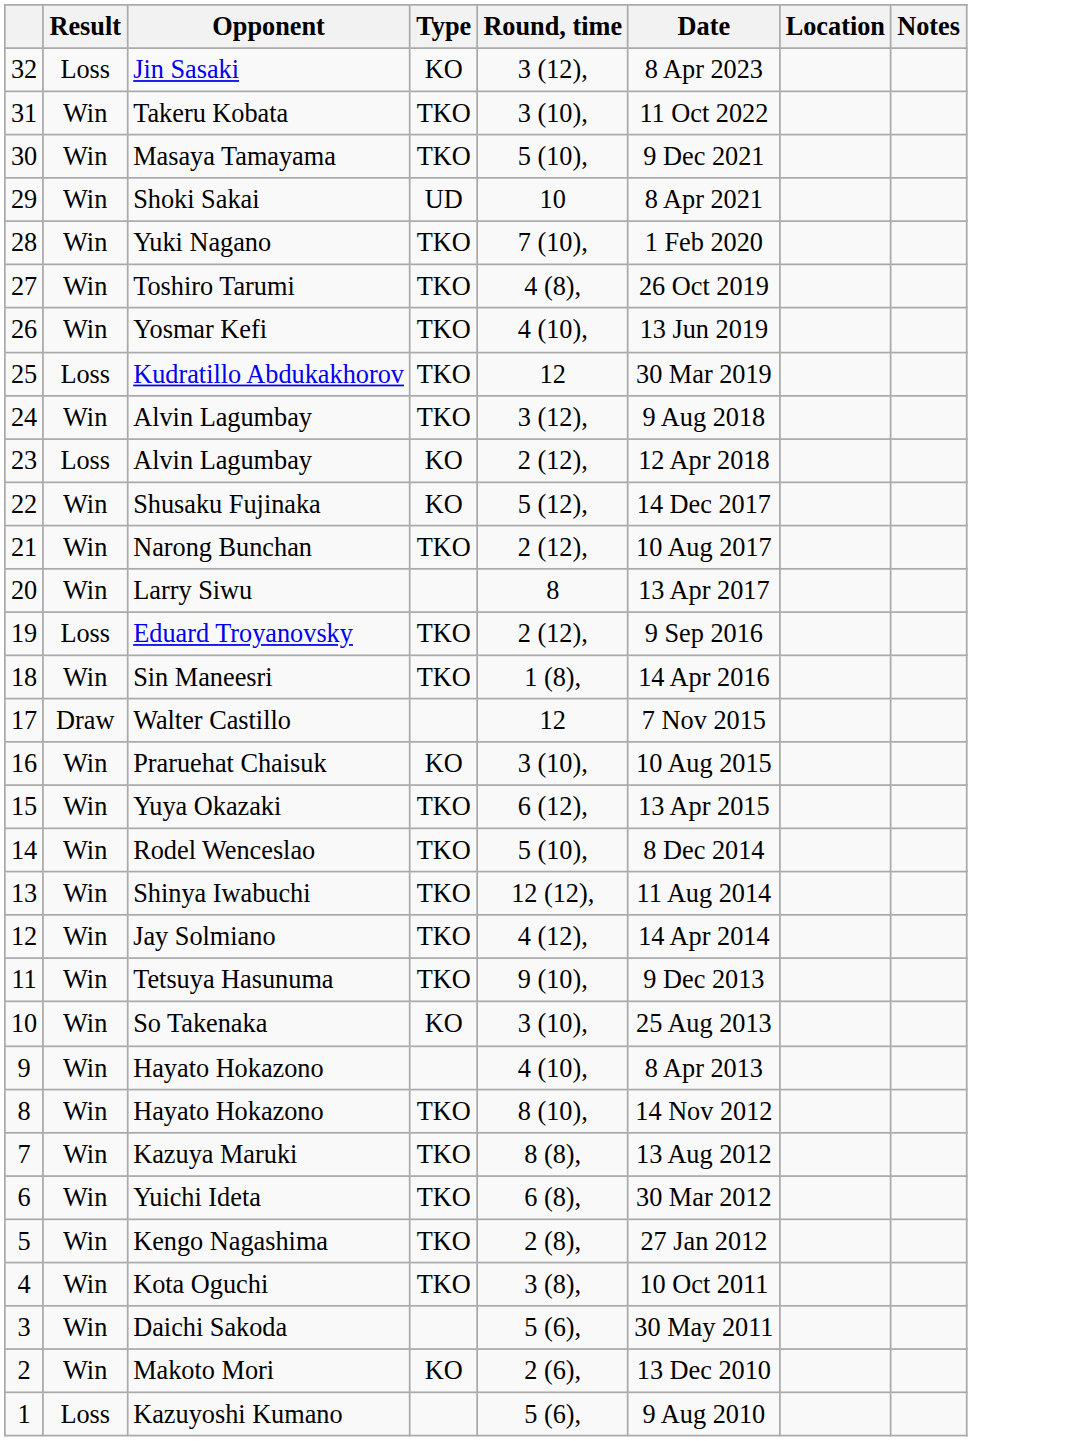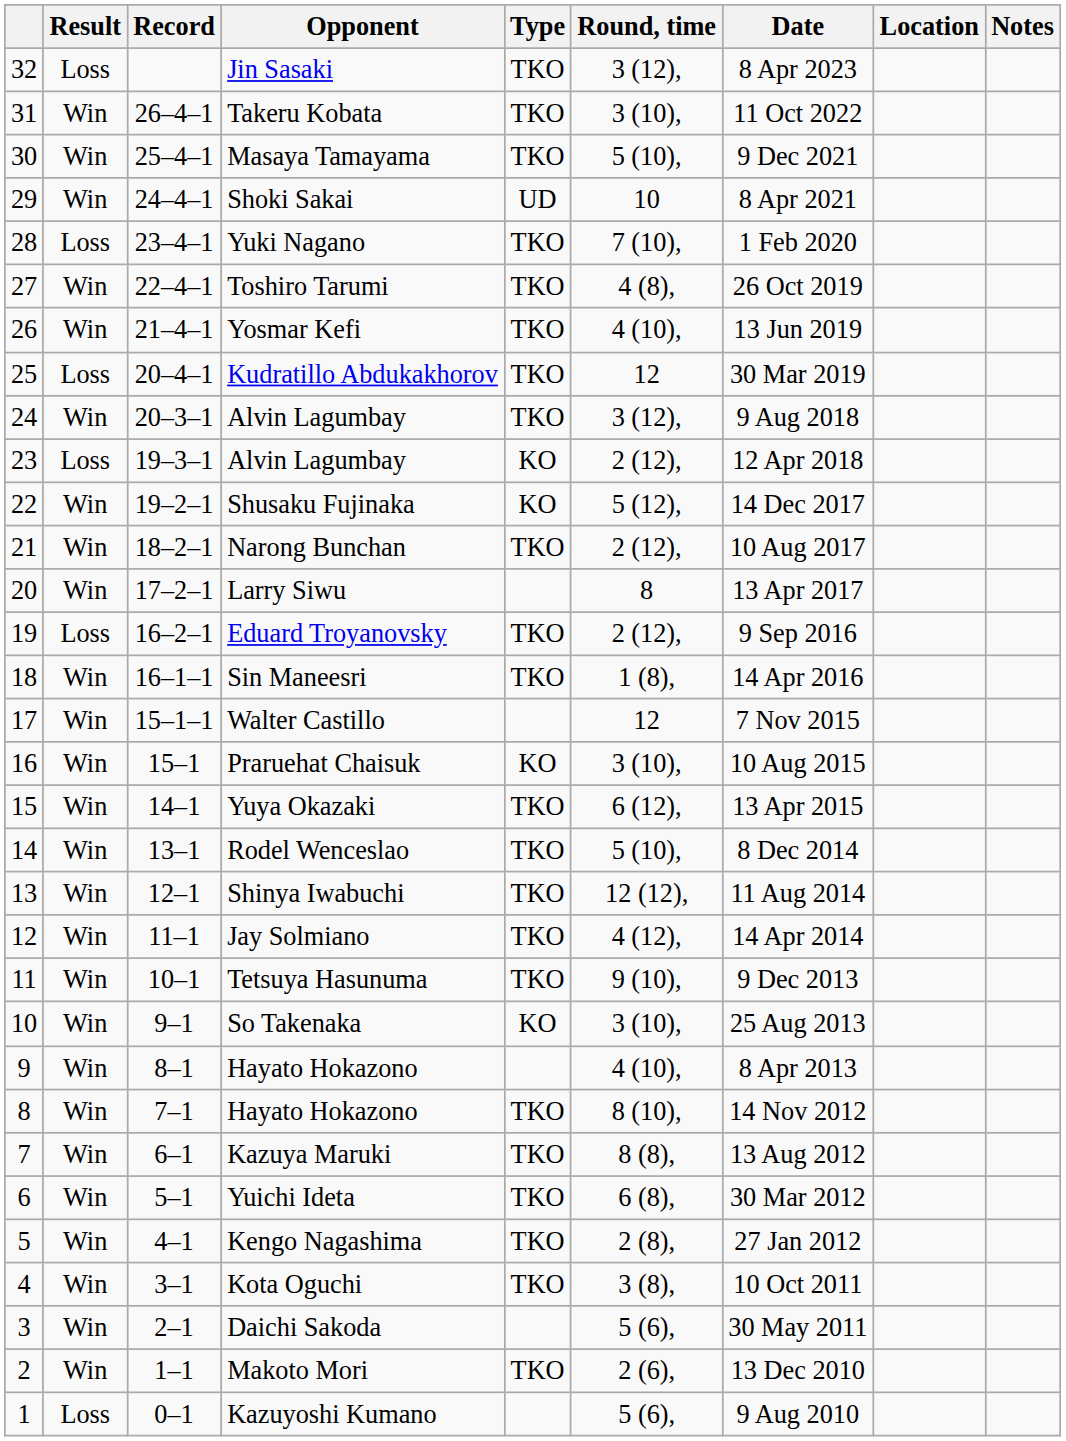+ column: Record | 26–4–1 | 25–4–1 | 24–4–1 | 23–4–1 | 22–4–1 | 21–4–1 | 20–4–1 | 20–3–1 | 19–3–1 | 19–2–1 | 18–2–1 | 17–2–1 | 16–2–1 | 16–1–1 | 15–1–1 | 15–1 | 14–1 | 13–1 | 12–1 | 11–1 | 10–1 | 9–1 | 8–1 | 7–1 | 6–1 | 5–1 | 4–1 | 3–1 | 2–1 | 1–1 | 0–1
Jin Sasaki | Type: KO -> TKO
Yuki Nagano | Result: Win -> Loss
Walter Castillo | Result: Draw -> Win
Makoto Mori | Type: KO -> TKO
